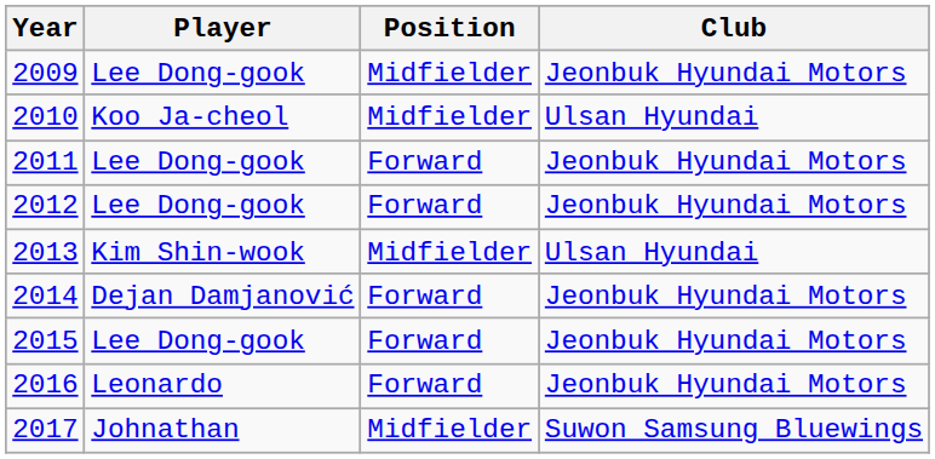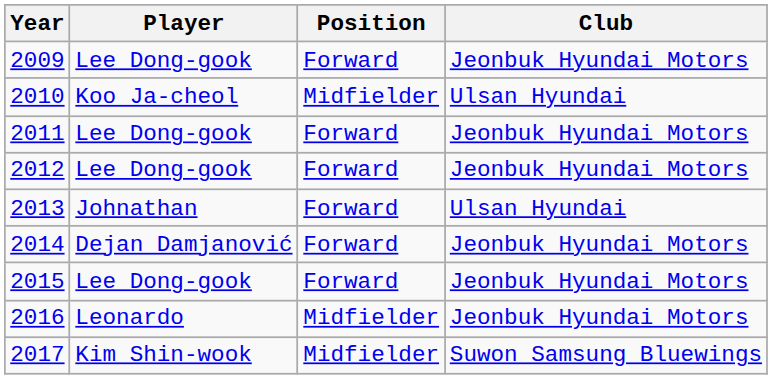2009 | Position: Midfielder -> Forward
2013 | Player: Kim Shin-wook -> Johnathan
2013 | Position: Midfielder -> Forward
2016 | Position: Forward -> Midfielder
2017 | Player: Johnathan -> Kim Shin-wook
